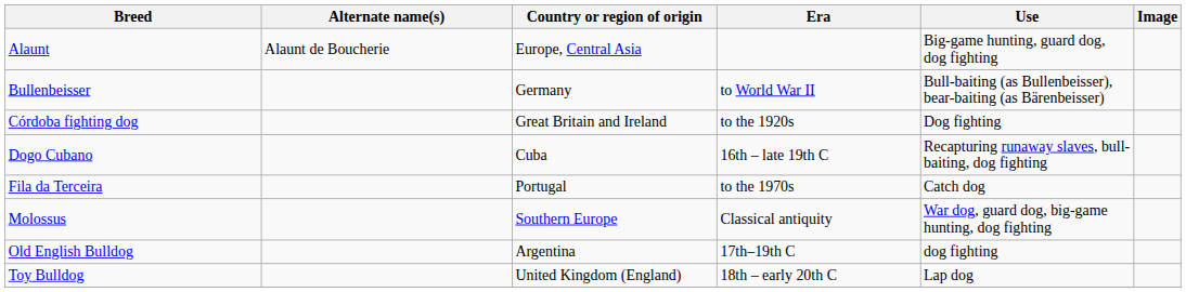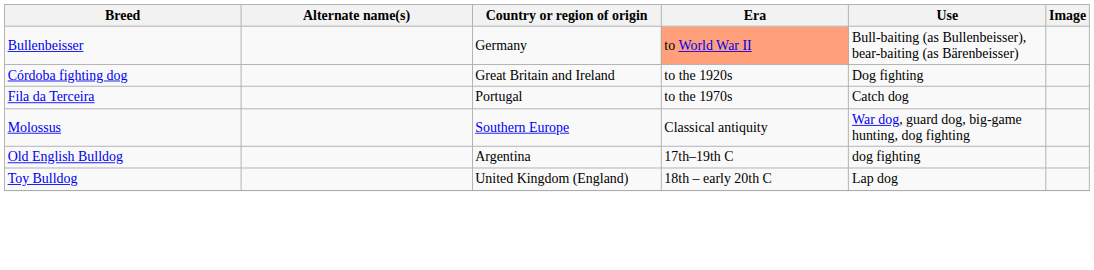- row: Alaunt | Alaunt de Boucherie | Europe, Central Asia | Big-game hunting, guard dog, dog fighting
Bullenbeisser | Era: no background -> lightsalmon background
- row: Dogo Cubano | Cuba | 16th – late 19th C | Recapturing runaway slaves, bull-baiting, dog fighting
